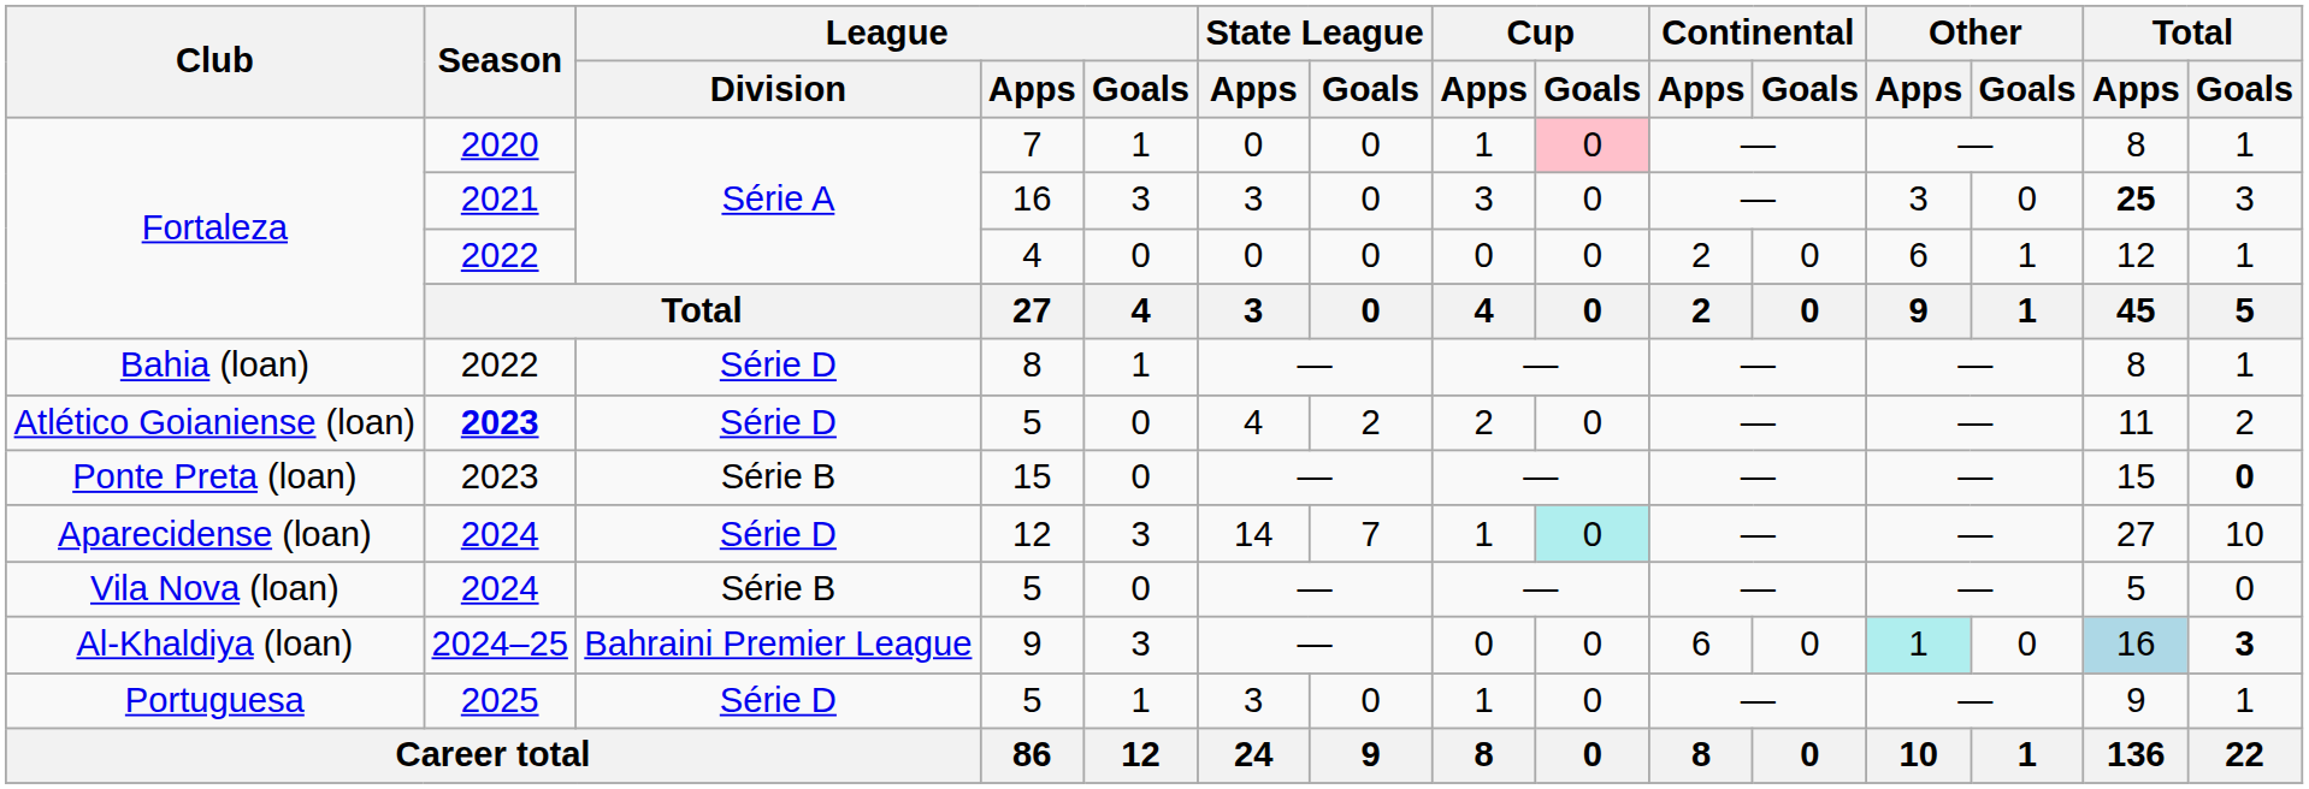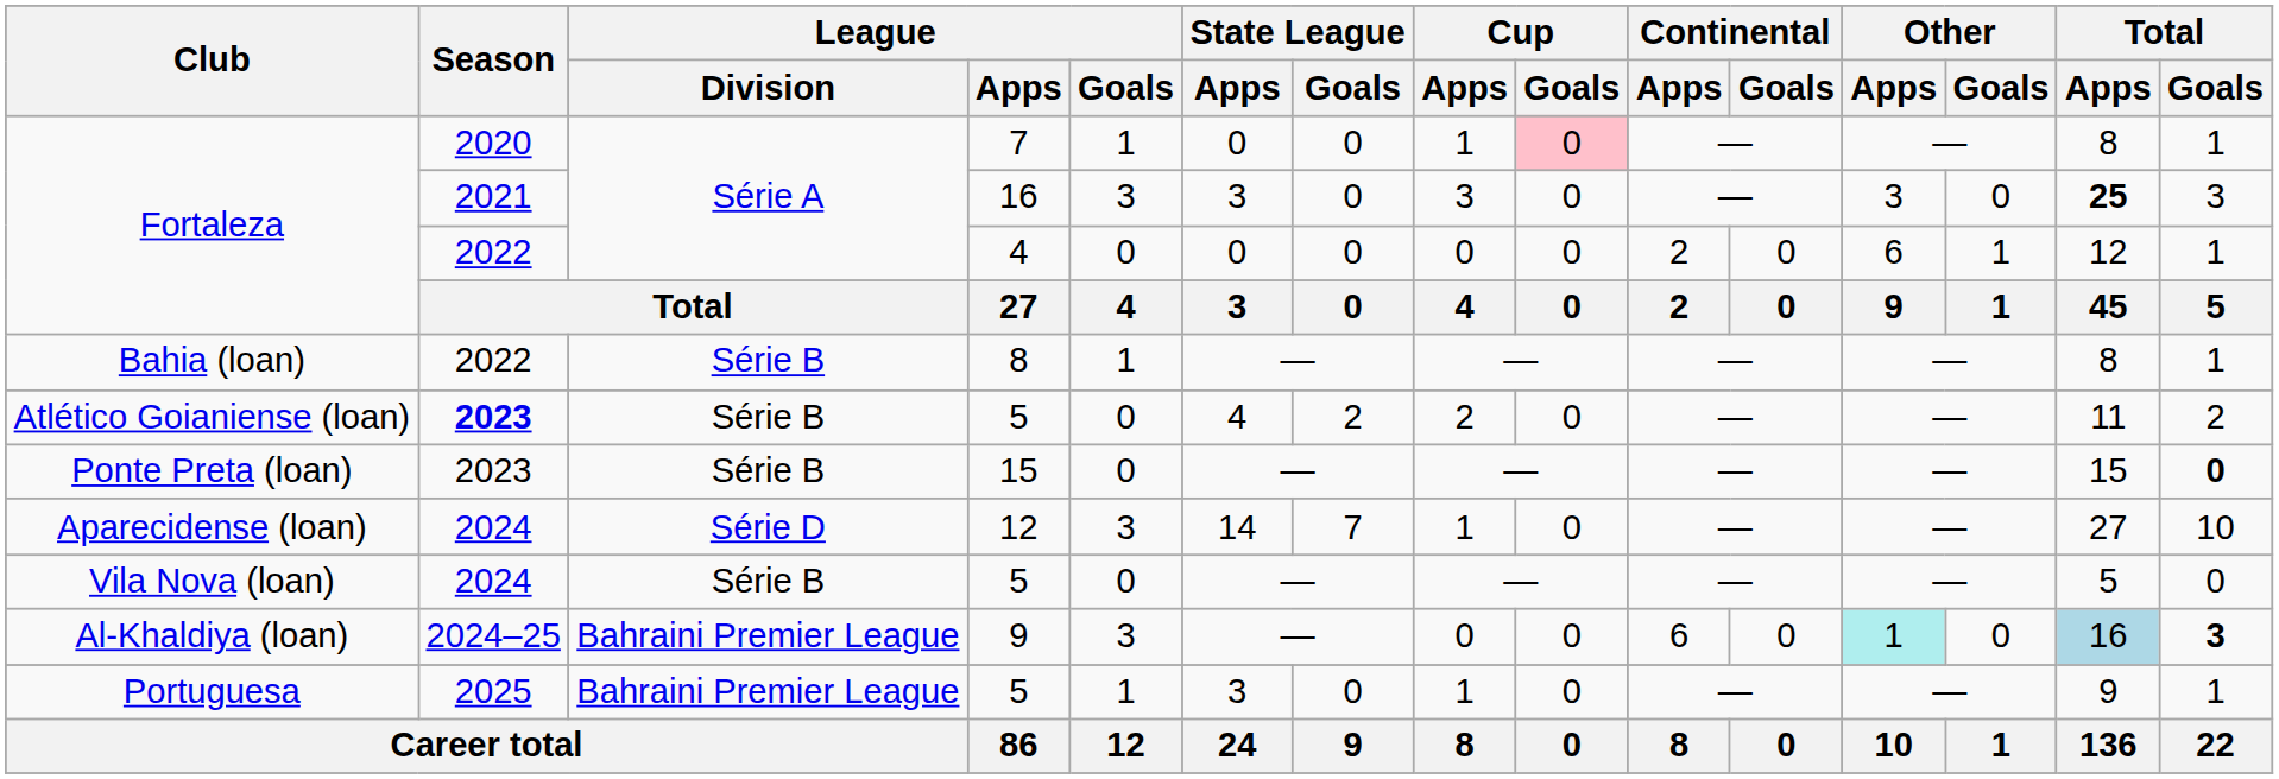Bahia (loan) | League / Division: Série D -> Série B
Atlético Goianiense (loan) | League / Division: Série D -> Série B
Aparecidense (loan) | Cup / Goals: paleturquoise background -> no background
Portuguesa | League / Division: Série D -> Bahraini Premier League
